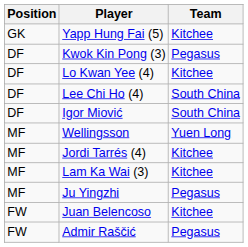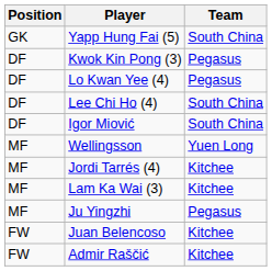Yapp Hung Fai (5) | Team: Kitchee -> South China
Lo Kwan Yee (4) | Team: Kitchee -> Pegasus
Admir Raščić | Team: Pegasus -> Kitchee
